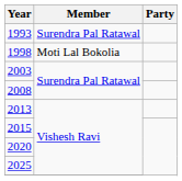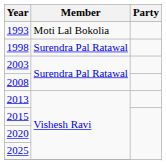1993 | Member: Surendra Pal Ratawal -> Moti Lal Bokolia
1998 | Member: Moti Lal Bokolia -> Surendra Pal Ratawal
